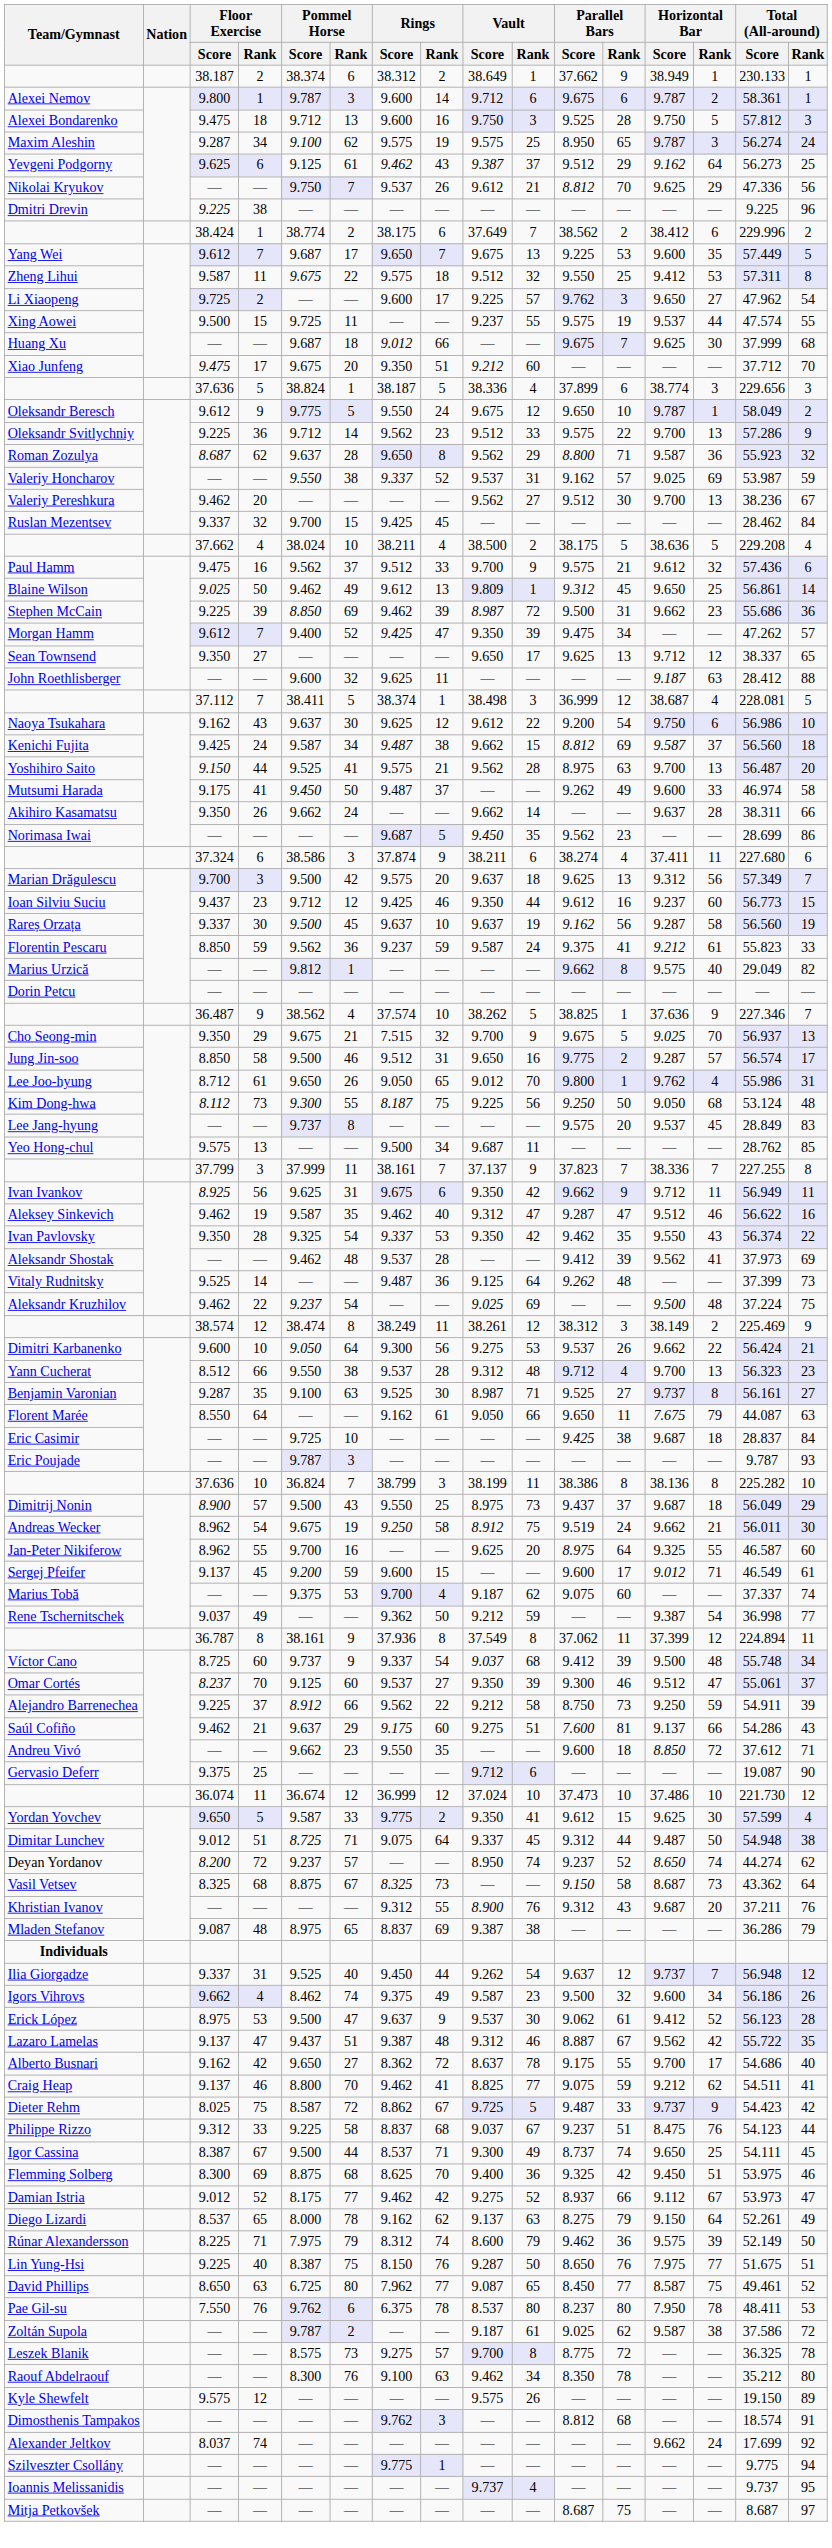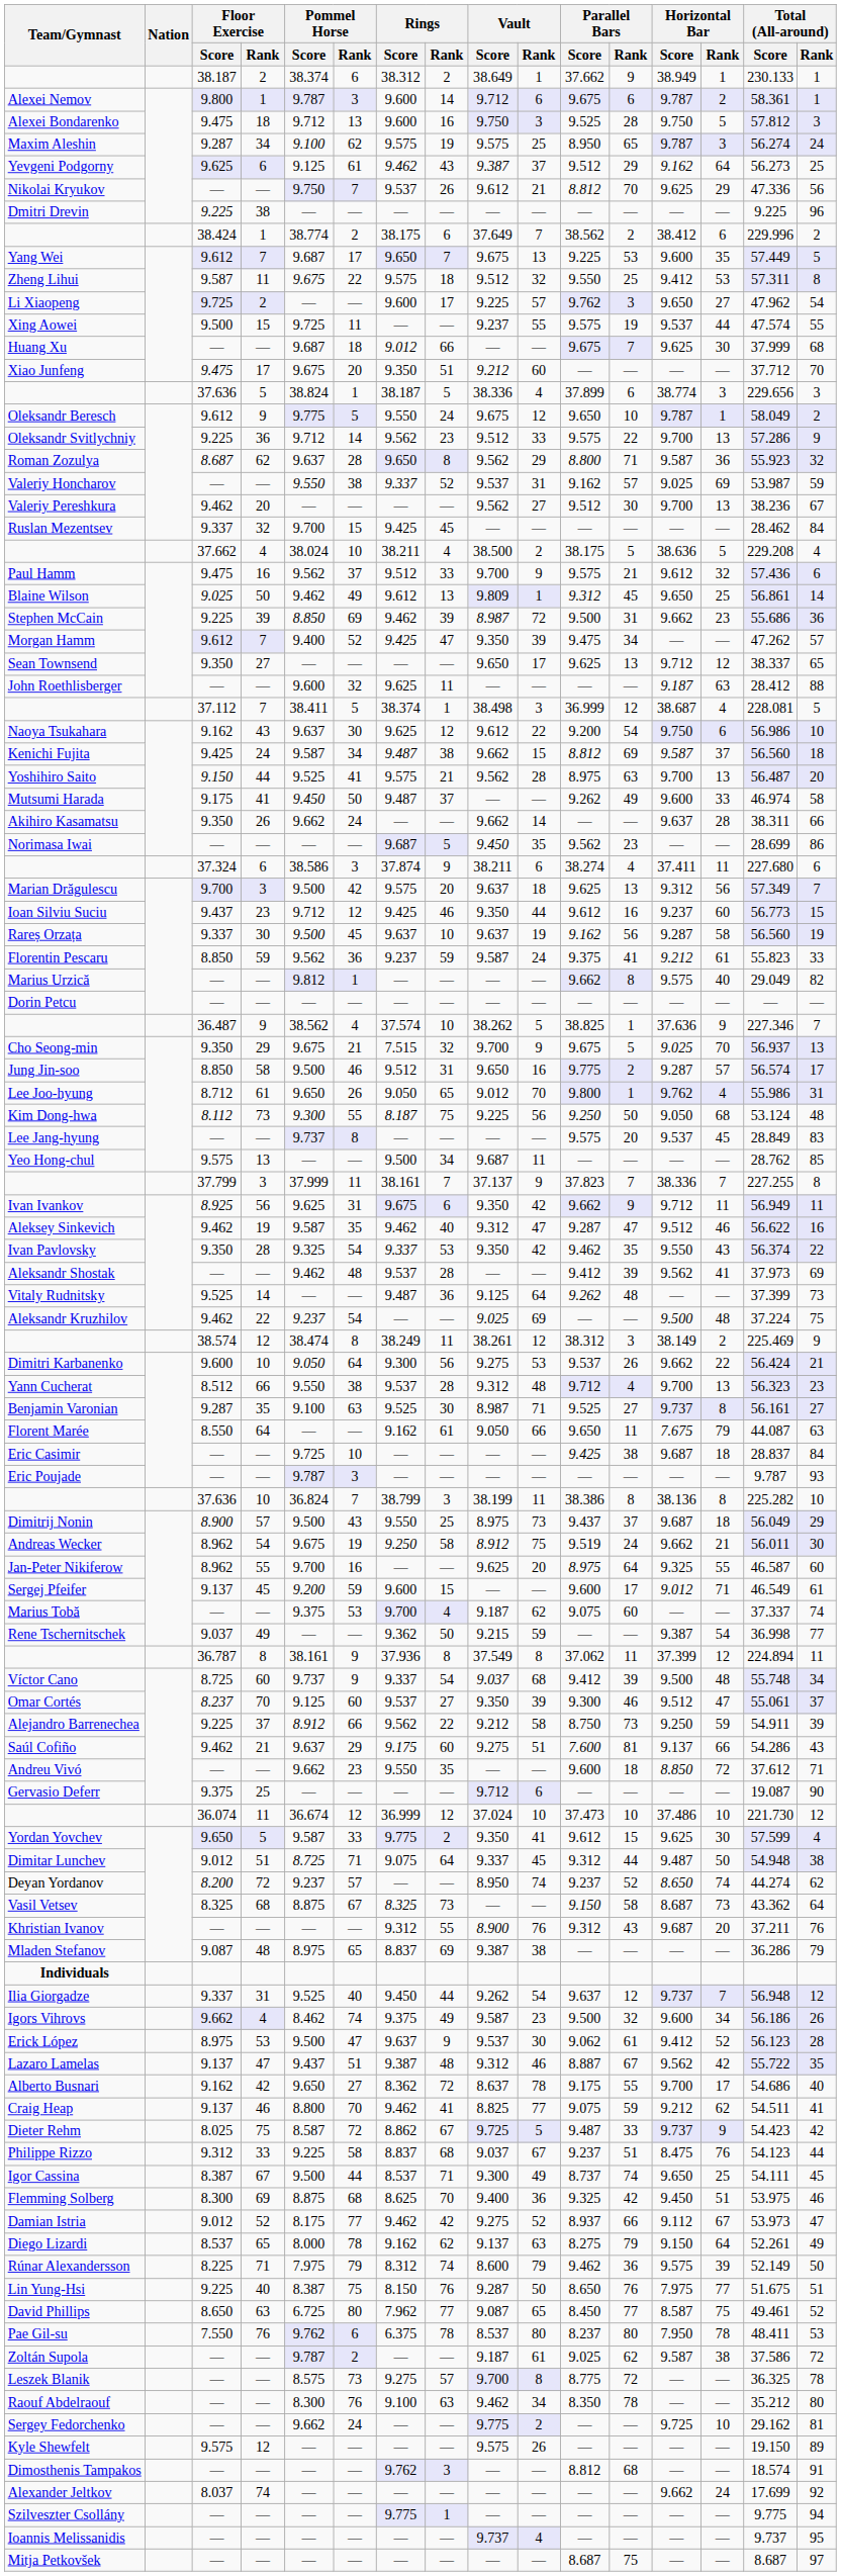Rene Tschernitschek | Vault / Score: 9.212 -> 9.215
+ row: Sergey Fedorchenko | — | — | 9.662 | 24 | — | — | 9.775 | 2 | — | — | 9.725 | 10 | 29.162 | 81
